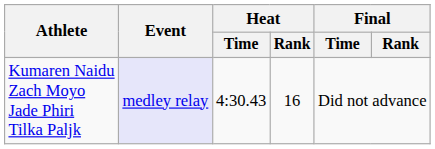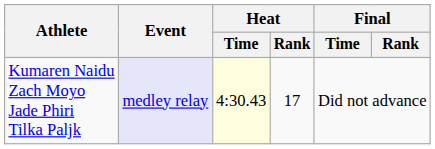Kumaren Naidu Zach Moyo Jade Phiri Tilka Paljk | Heat / Time: no background -> lightyellow background
Kumaren Naidu Zach Moyo Jade Phiri Tilka Paljk | Heat / Rank: 16 -> 17
